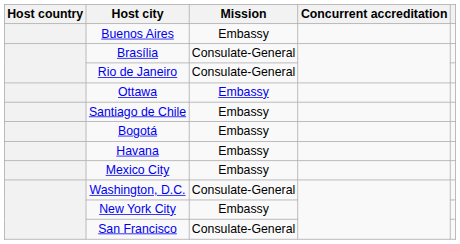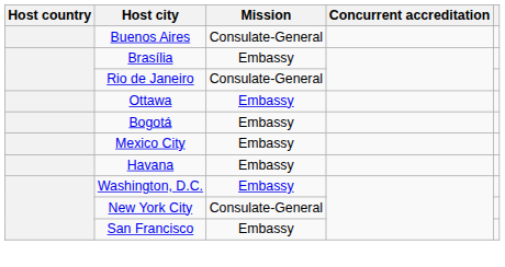Buenos Aires | Mission: Embassy -> Consulate-General
Brasília | Mission: Consulate-General -> Embassy
- row: Santiago de Chile | Embassy
rows swapped: Havana <-> Mexico City
Washington, D.C. | Mission: Consulate-General -> Embassy
New York City | Mission: Embassy -> Consulate-General
San Francisco | Mission: Consulate-General -> Embassy
